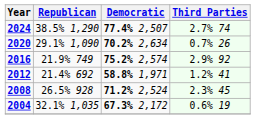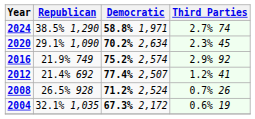2024 | Democratic: 77.4% 2,507 -> 58.8% 1,971
2020 | Third Parties: 0.7% 26 -> 2.3% 45
2012 | Democratic: 58.8% 1,971 -> 77.4% 2,507
2008 | Third Parties: 2.3% 45 -> 0.7% 26
